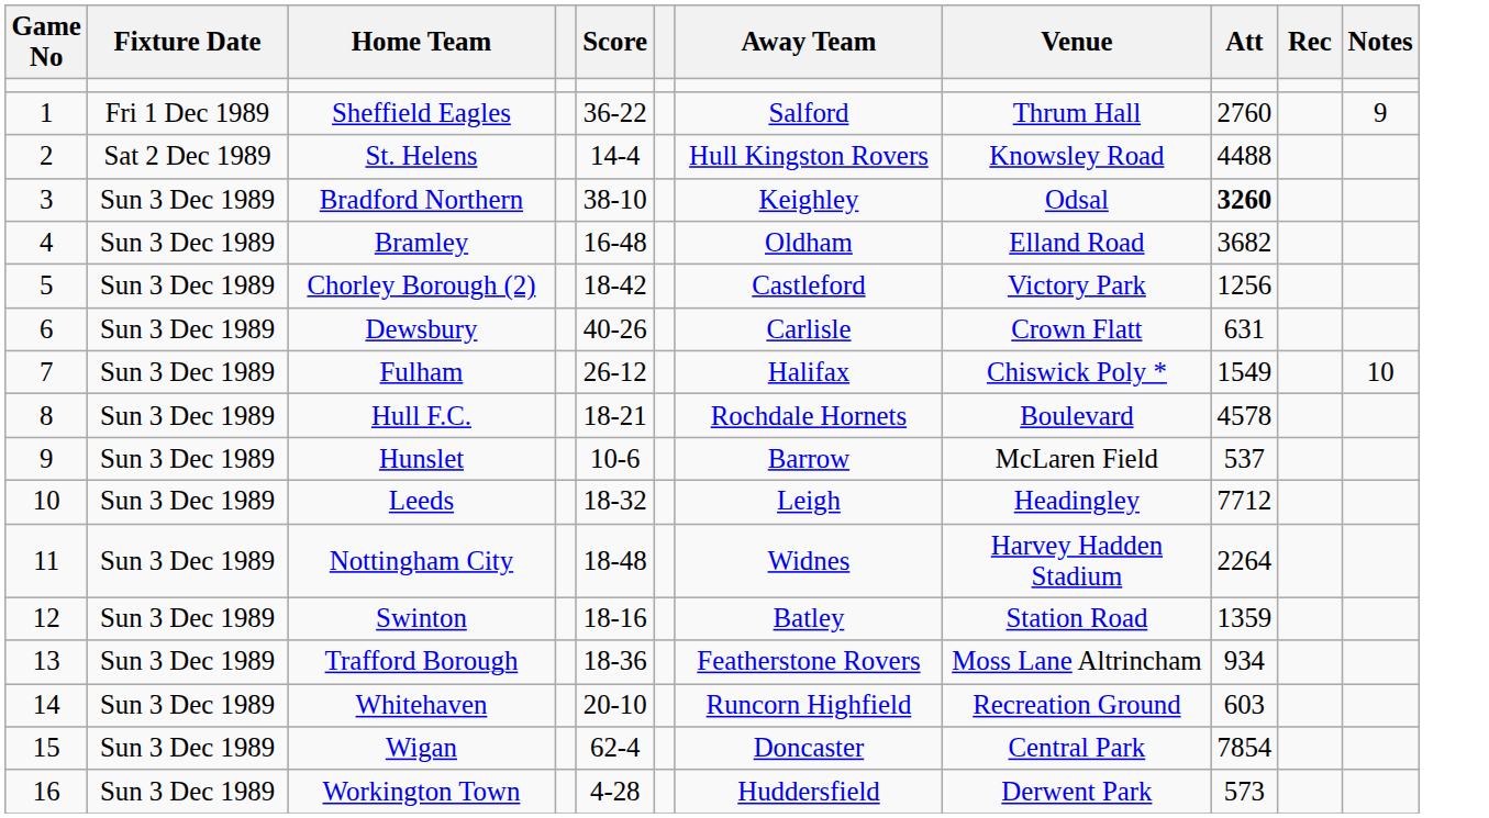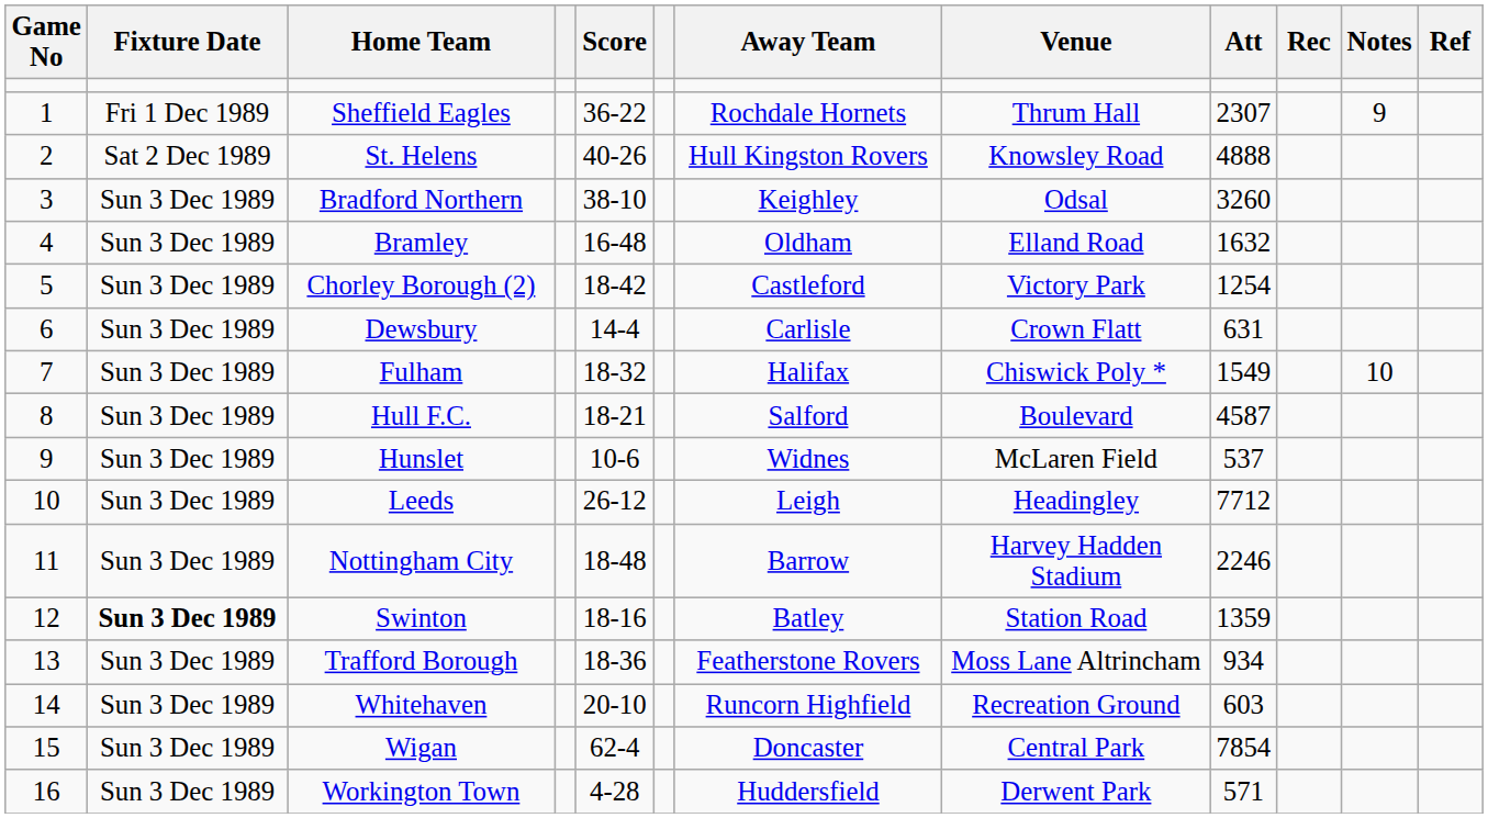+ column: Ref
Sheffield Eagles | Away Team: Salford -> Rochdale Hornets
Sheffield Eagles | Att: 2760 -> 2307
St. Helens | Score: 14-4 -> 40-26
St. Helens | Att: 4488 -> 4888
Bradford Northern | Att: bold -> normal
Bramley | Att: 3682 -> 1632
Chorley Borough (2) | Att: 1256 -> 1254
Dewsbury | Score: 40-26 -> 14-4
Fulham | Score: 26-12 -> 18-32
Hull F.C. | Away Team: Rochdale Hornets -> Salford
Hull F.C. | Att: 4578 -> 4587
Hunslet | Away Team: Barrow -> Widnes
Leeds | Score: 18-32 -> 26-12
Nottingham City | Away Team: Widnes -> Barrow
Nottingham City | Att: 2264 -> 2246
Swinton | Fixture Date: normal -> bold
Workington Town | Att: 573 -> 571
